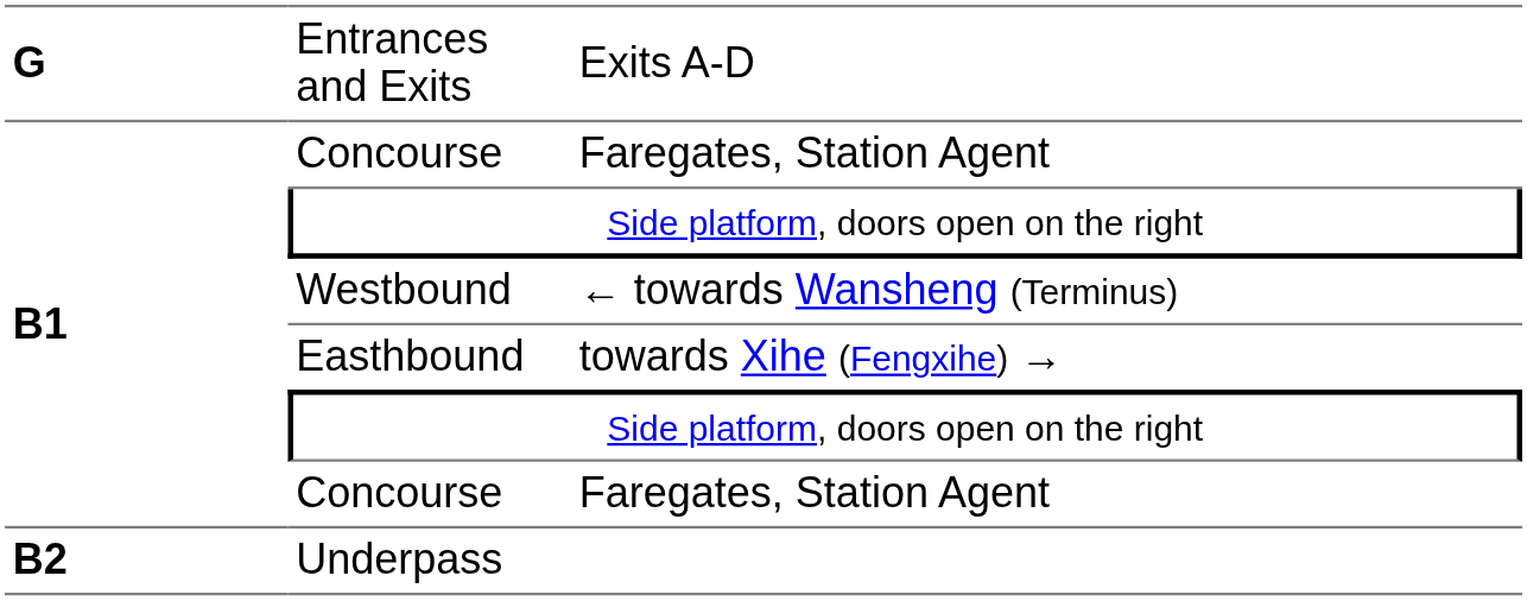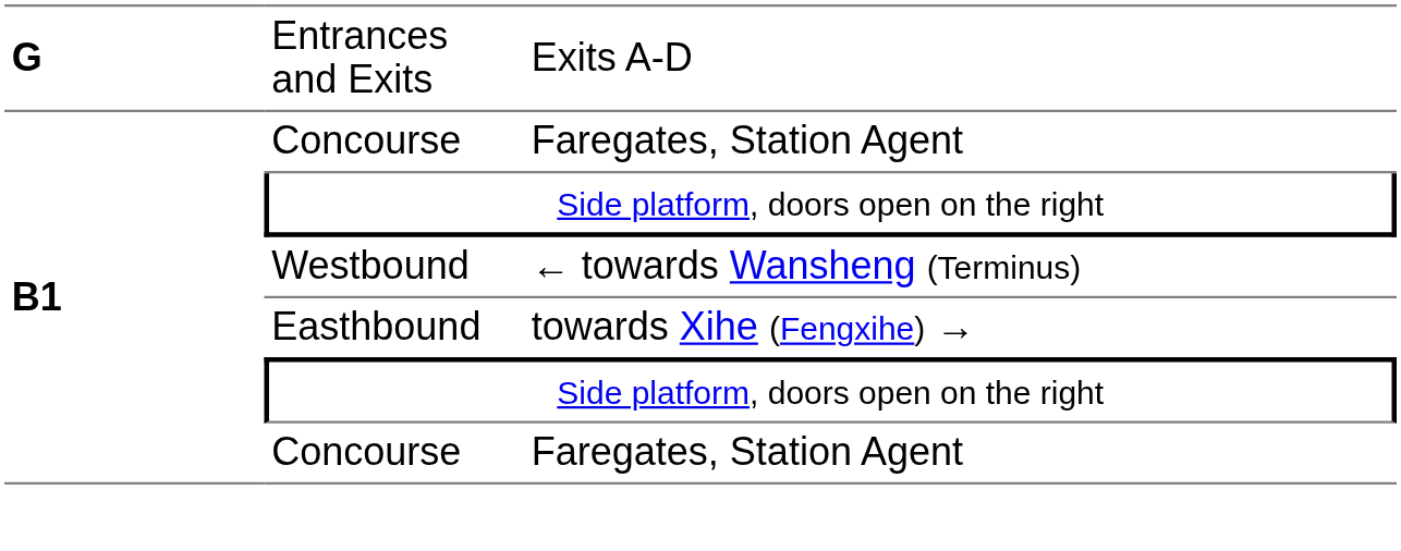- row: B2 | Underpass
